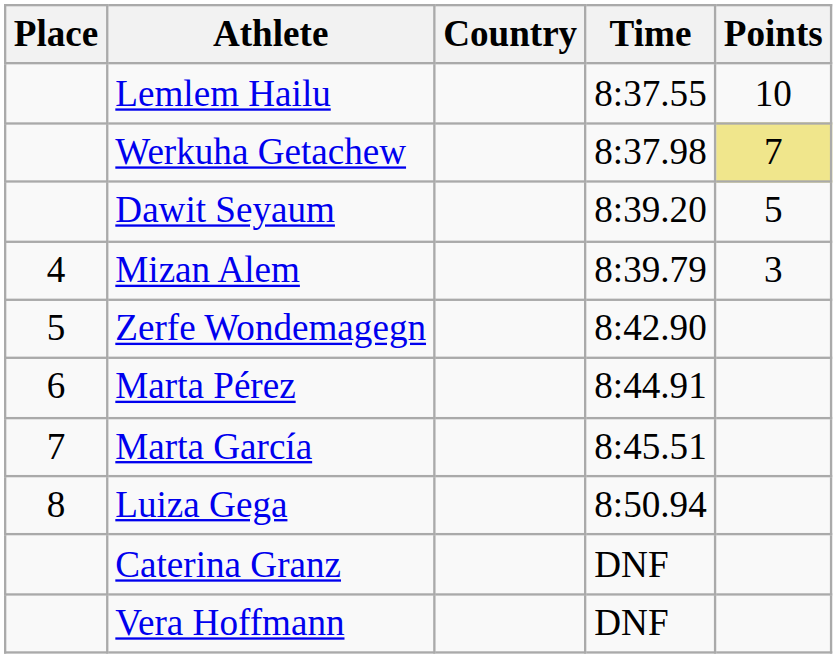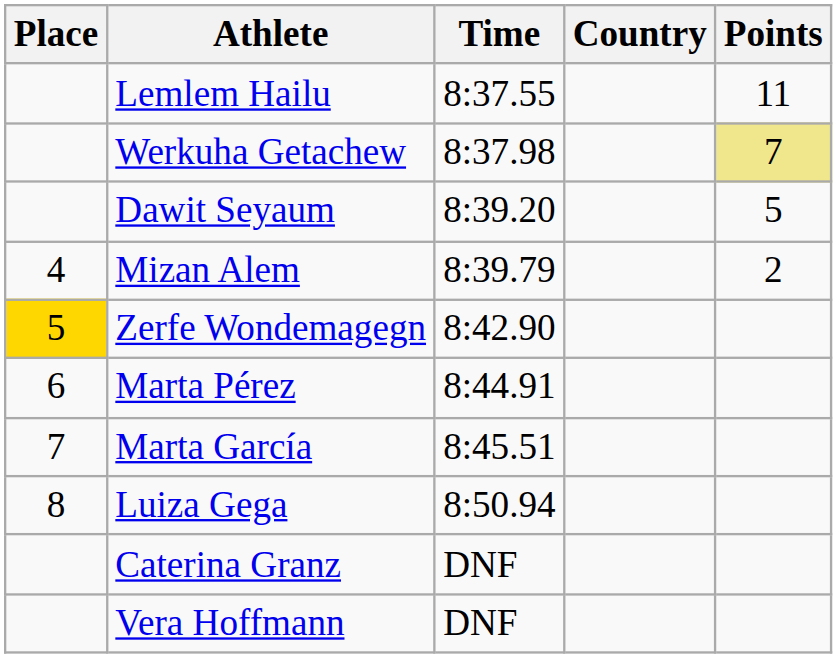columns swapped: Country <-> Time
Lemlem Hailu | Points: 10 -> 11
Mizan Alem | Points: 3 -> 2
Zerfe Wondemagegn | Place: no background -> gold background
